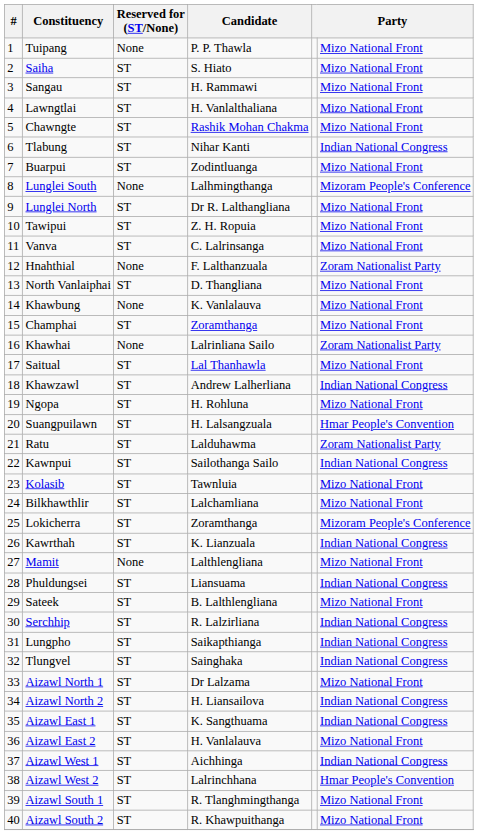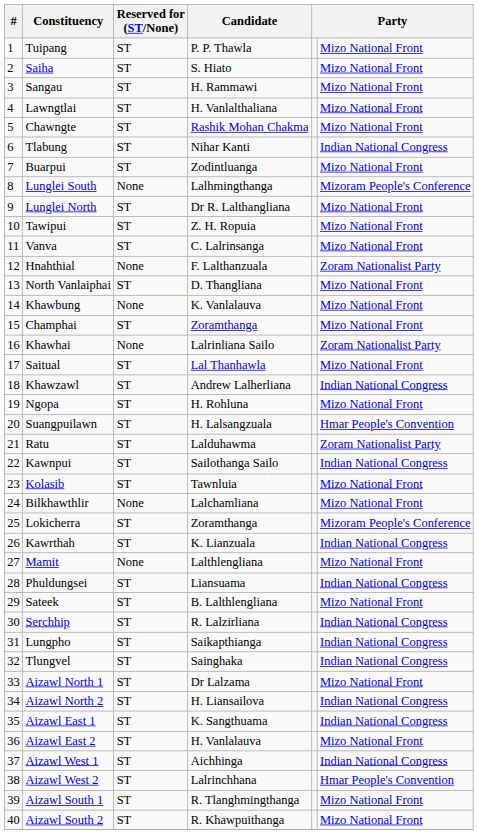Tuipang | Reserved for (ST/None): None -> ST
Bilkhawthlir | Reserved for (ST/None): ST -> None
